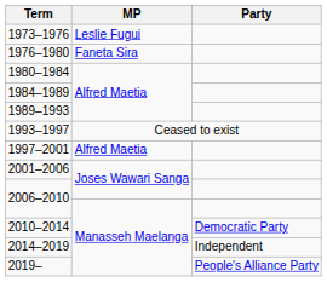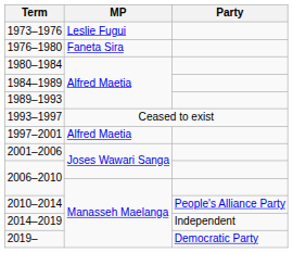2010–2014 | Party: Democratic Party -> People's Alliance Party
2019– | Party: People's Alliance Party -> Democratic Party
